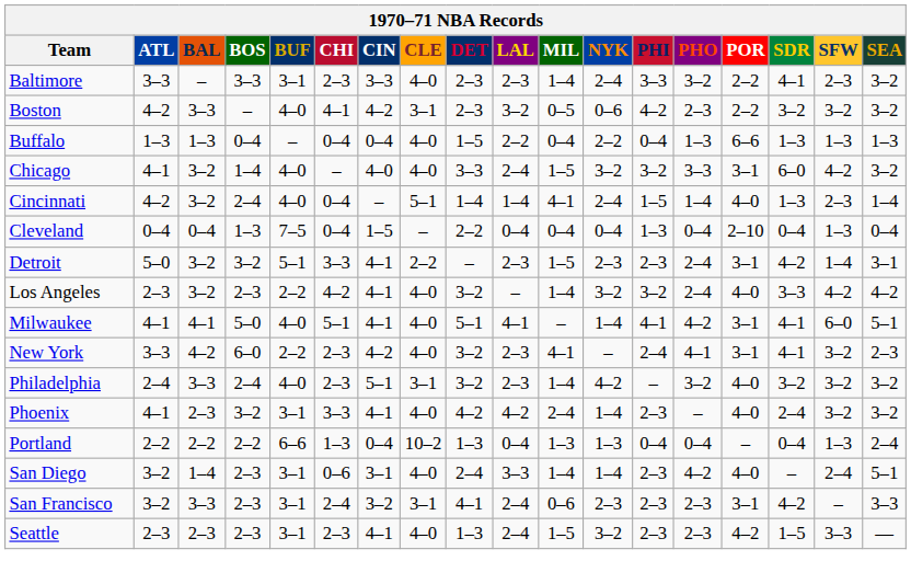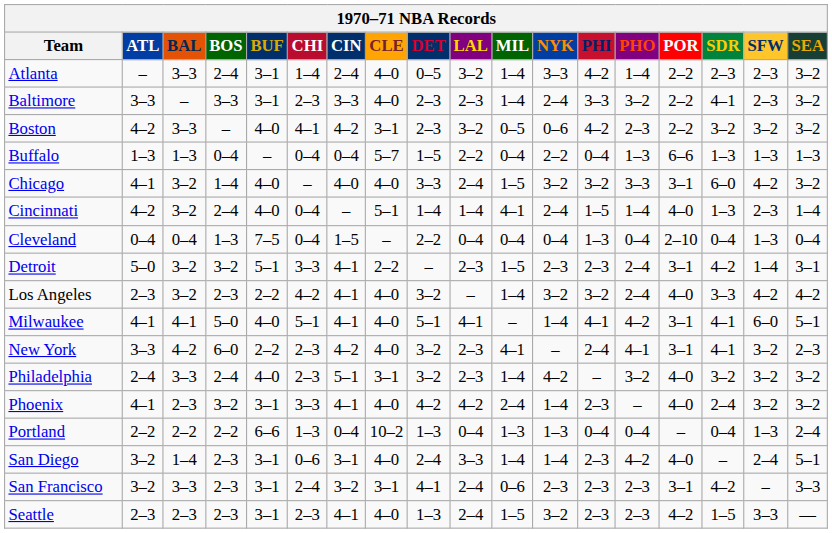+ row: Atlanta | – | 3–3 | 2–4 | 3–1 | 1–4 | 2–4 | 4–0 | 0–5 | 3–2 | 1–4 | 3–3 | 4–2 | 1–4 | 2–2 | 2–3 | 2–3 | 3–2
Buffalo | CLE: 4–0 -> 5–7
